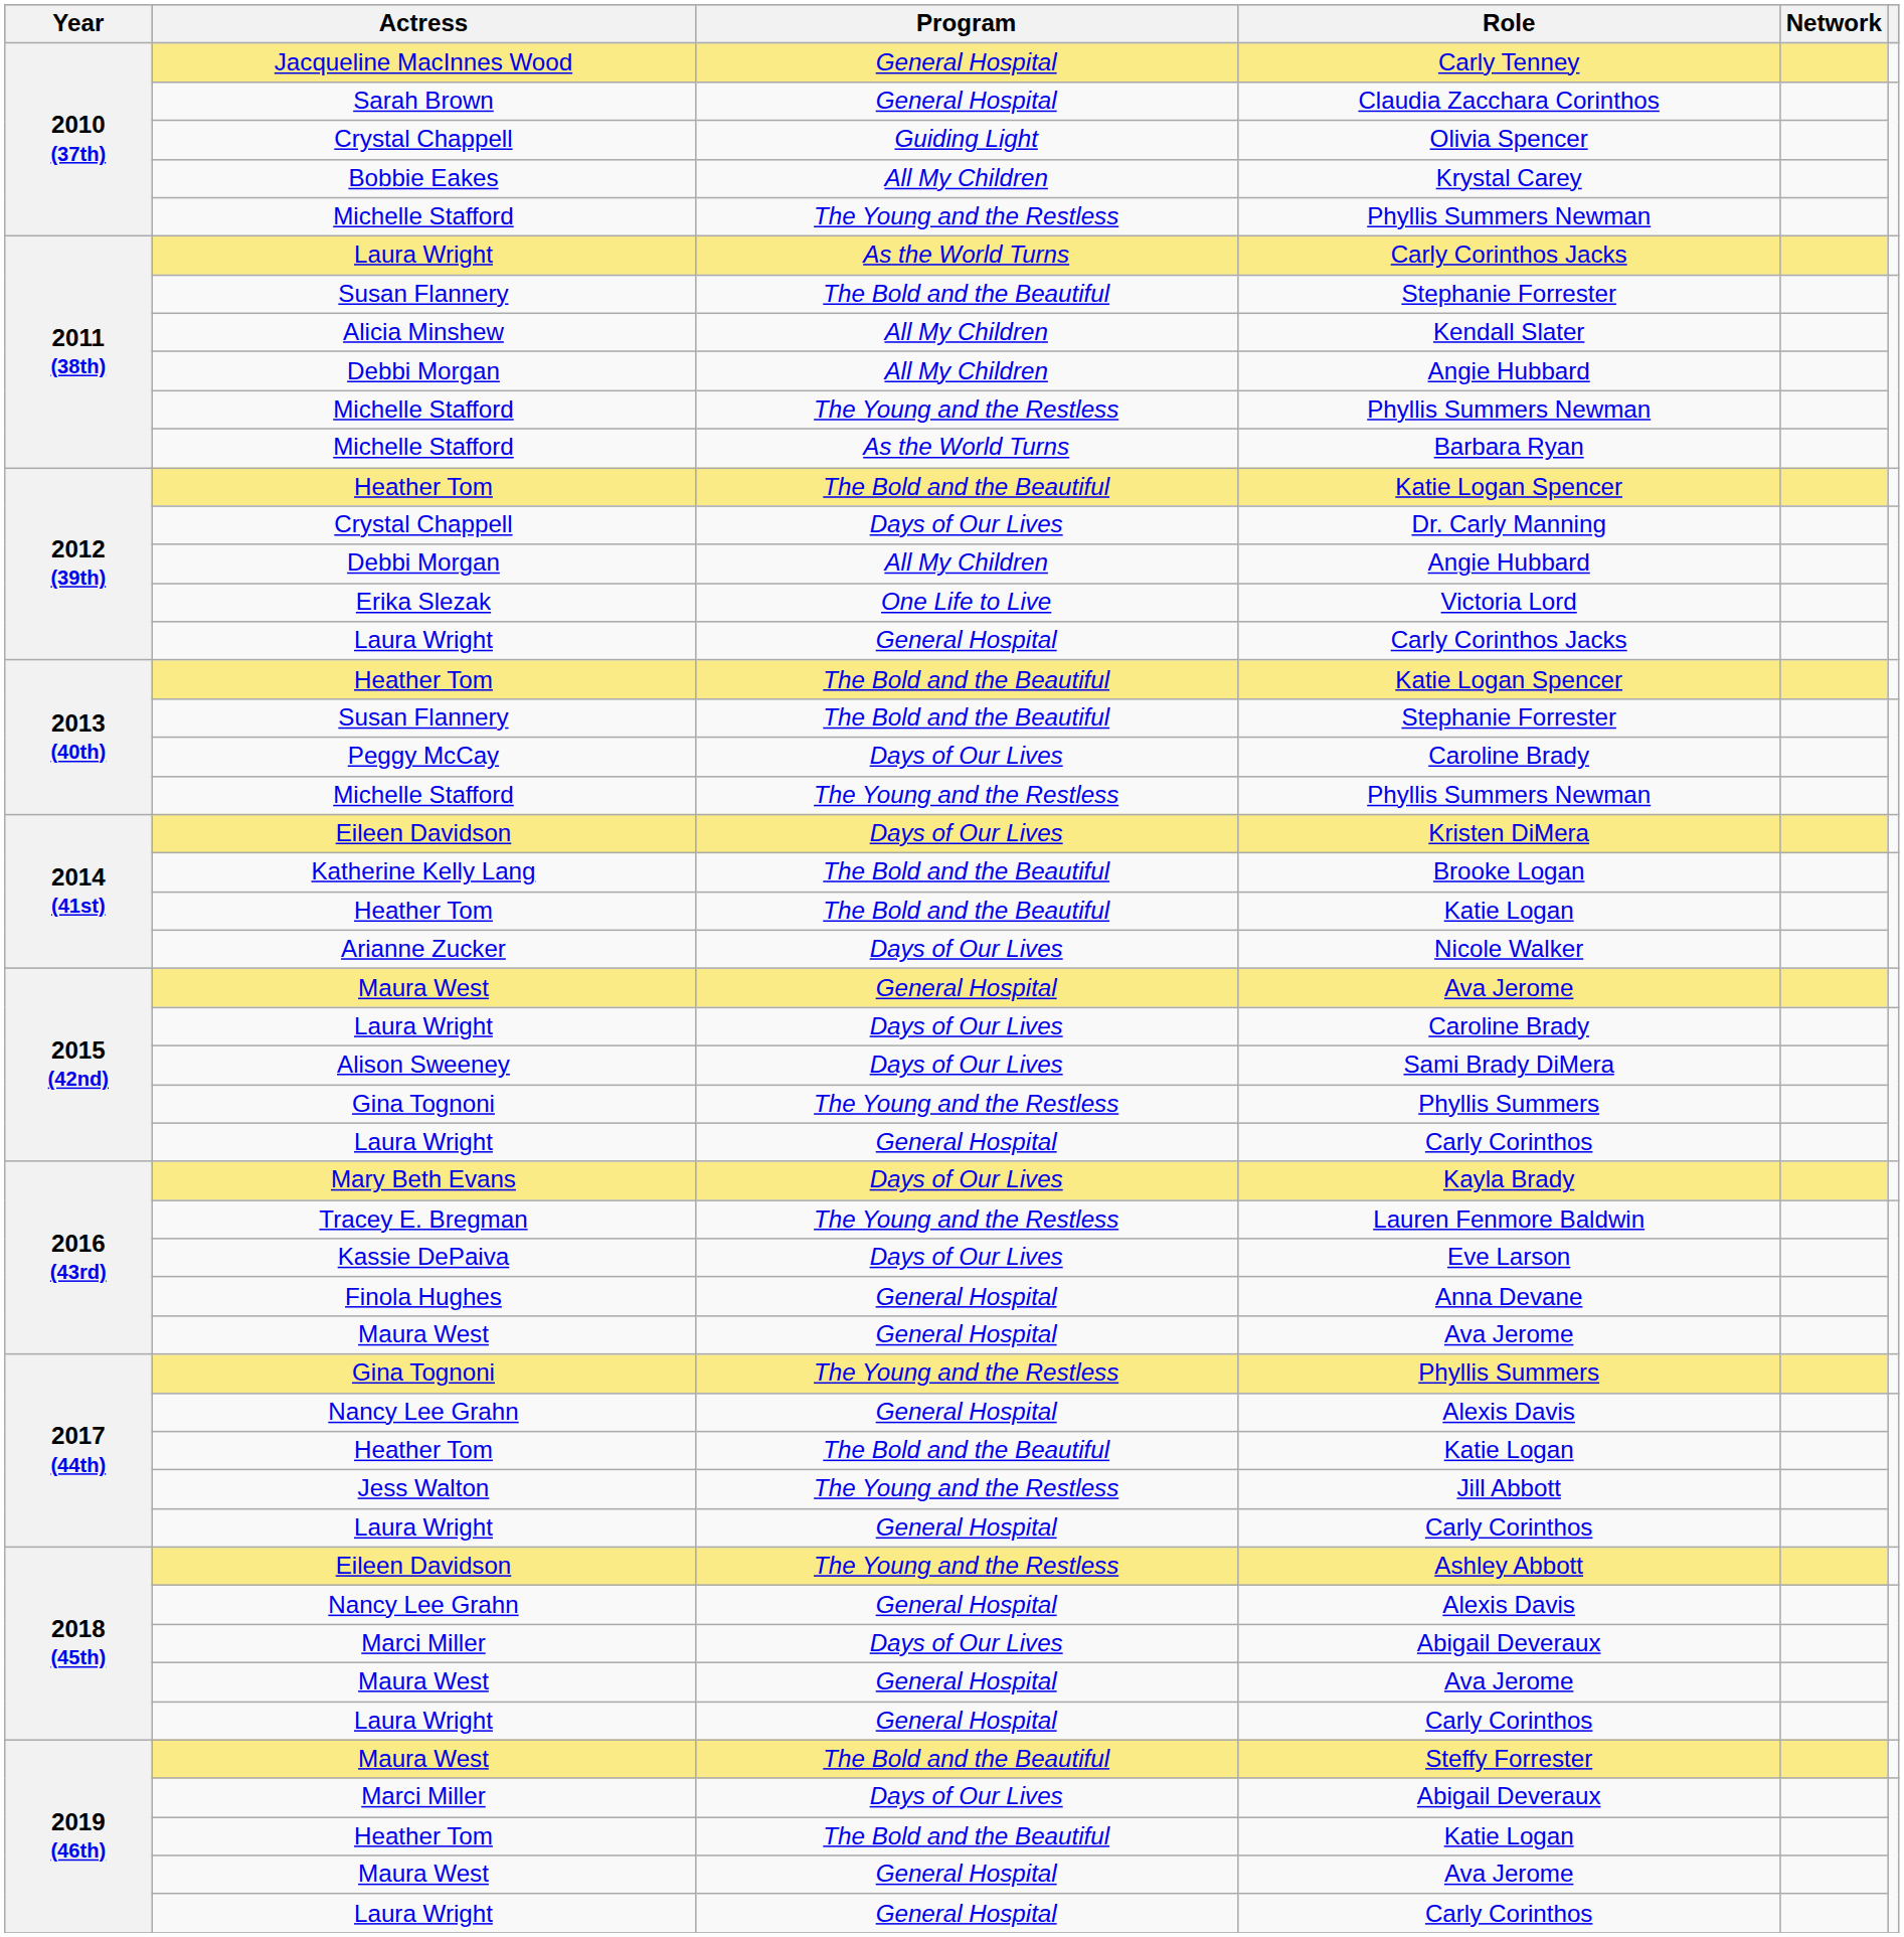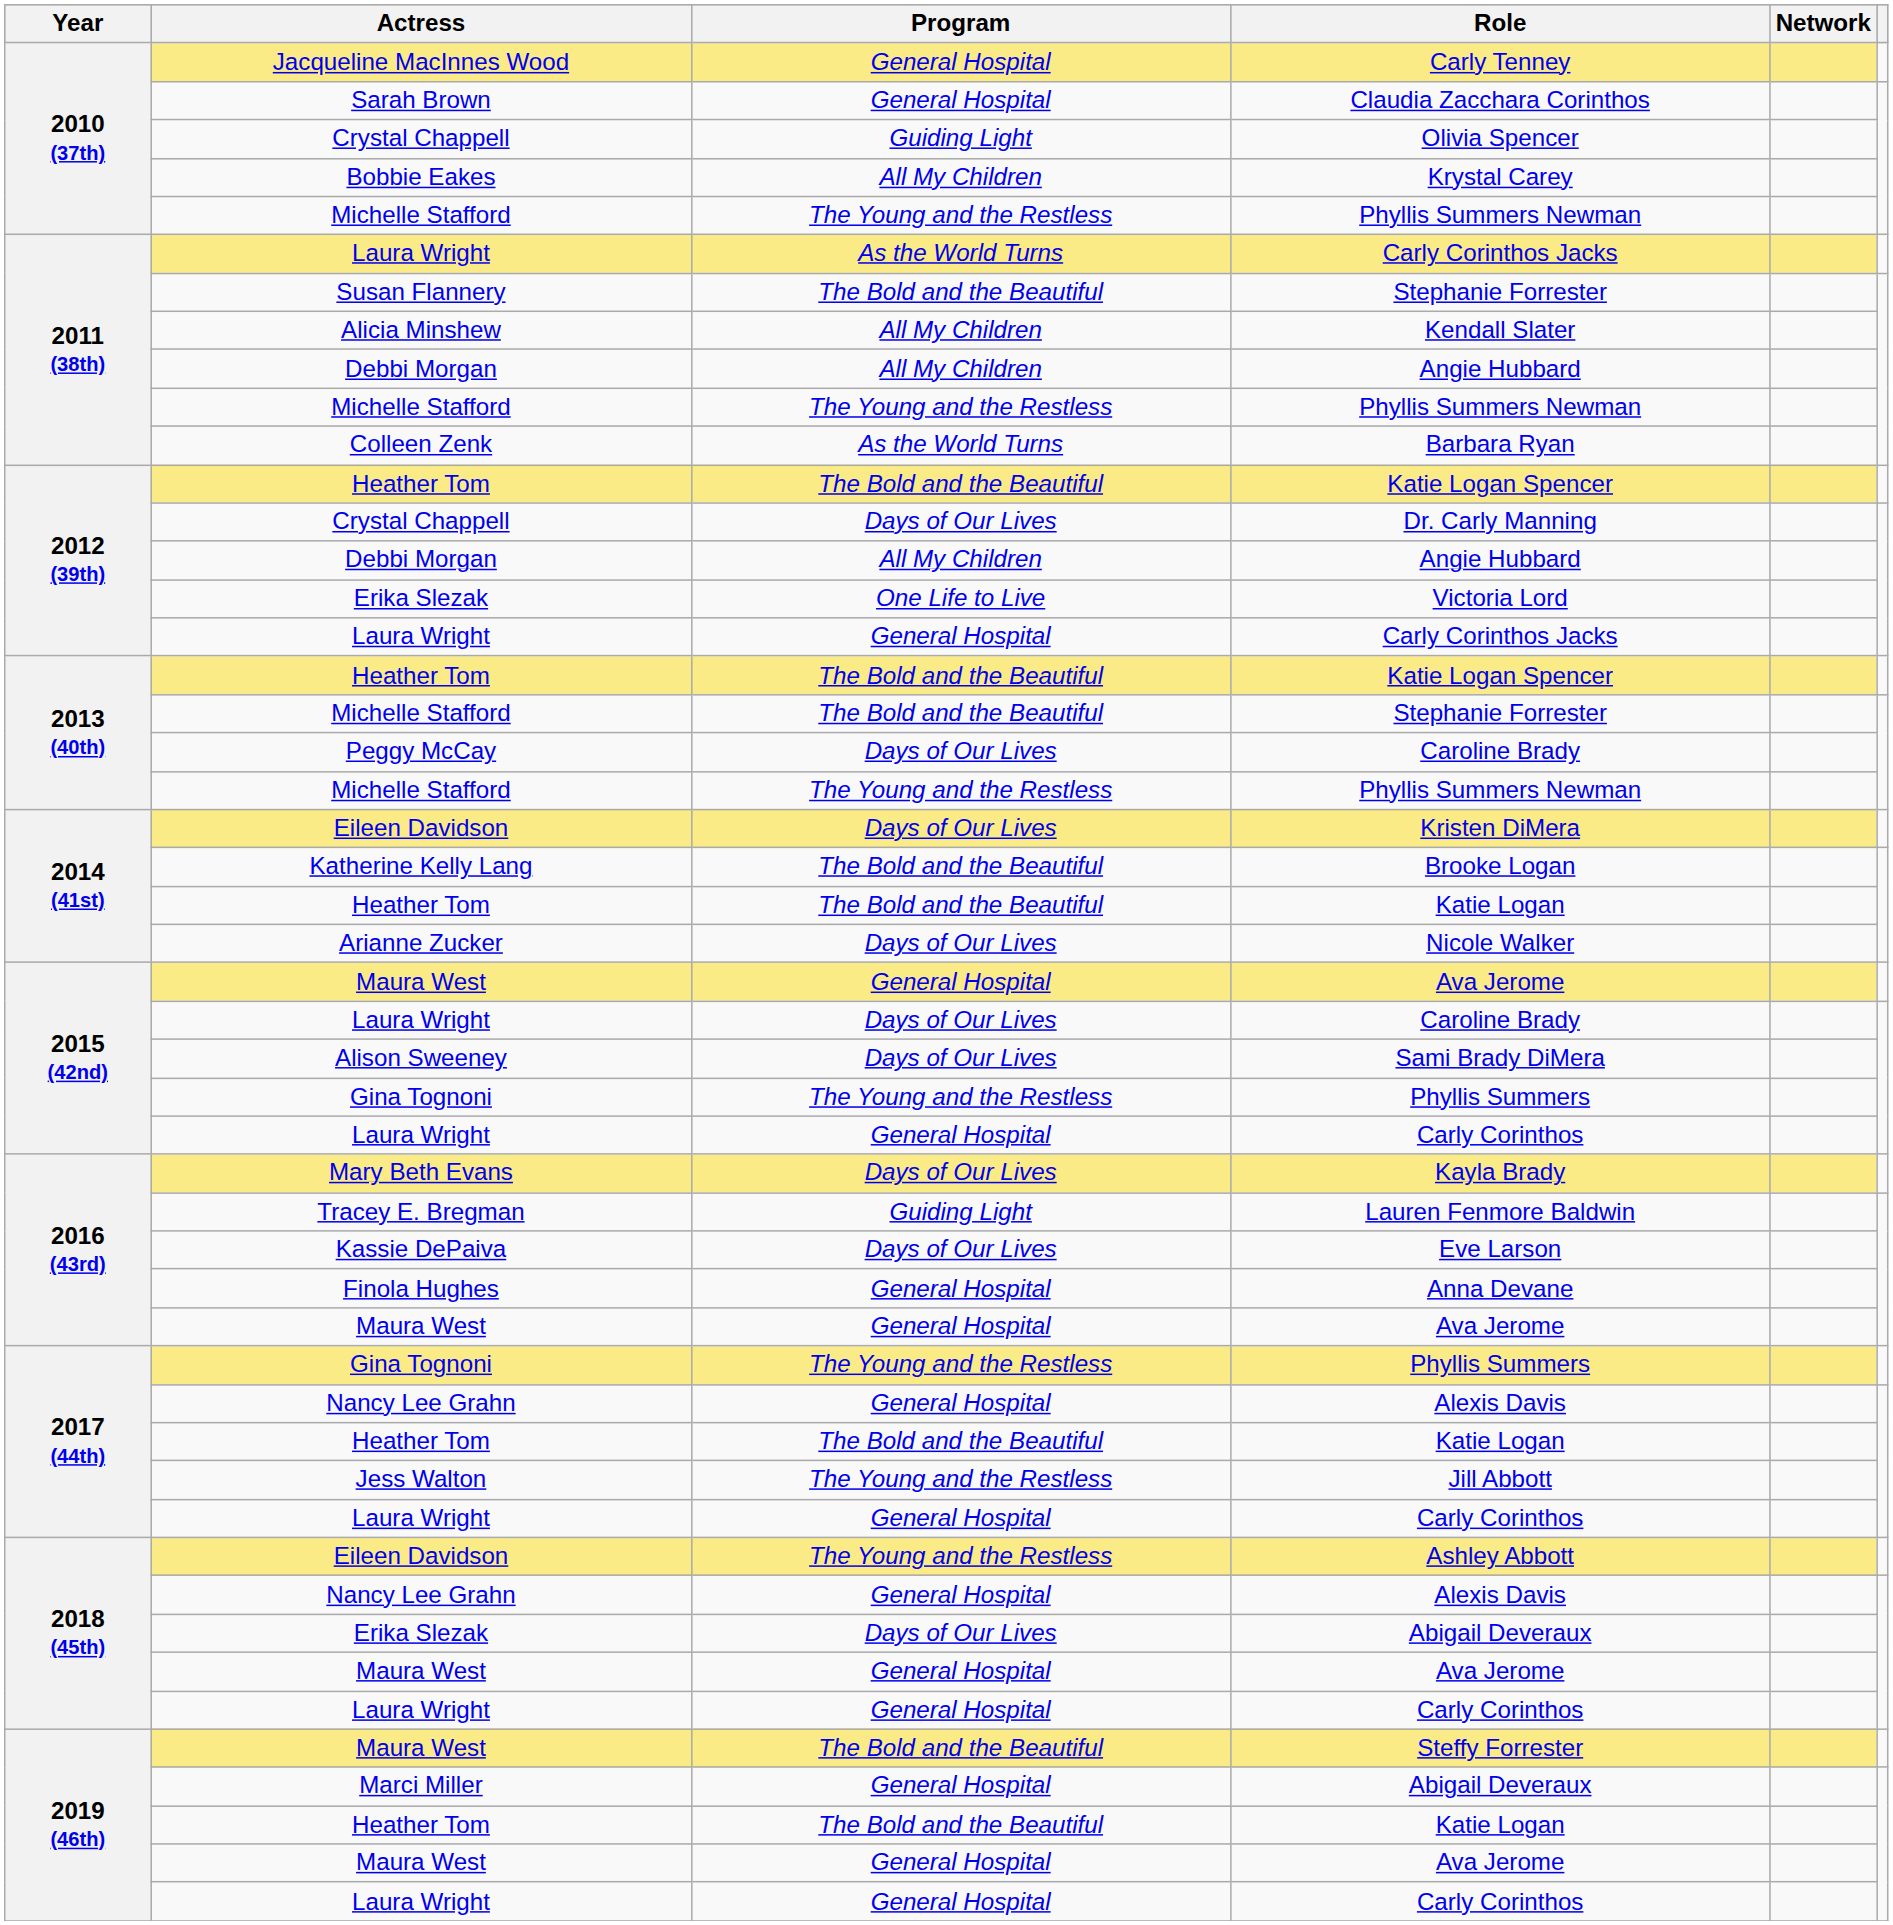Barbara Ryan | Actress: Michelle Stafford -> Colleen Zenk
2013 (40th) / Stephanie Forrester | Actress: Susan Flannery -> Michelle Stafford
Lauren Fenmore Baldwin | Program: The Young and the Restless -> Guiding Light
2018 (45th) / Abigail Deveraux | Actress: Marci Miller -> Erika Slezak
2019 (46th) / Abigail Deveraux | Program: Days of Our Lives -> General Hospital
